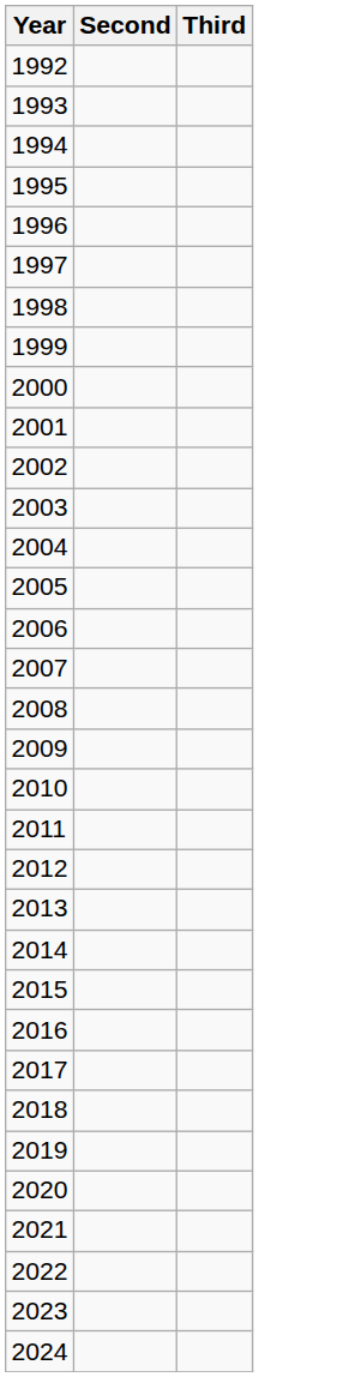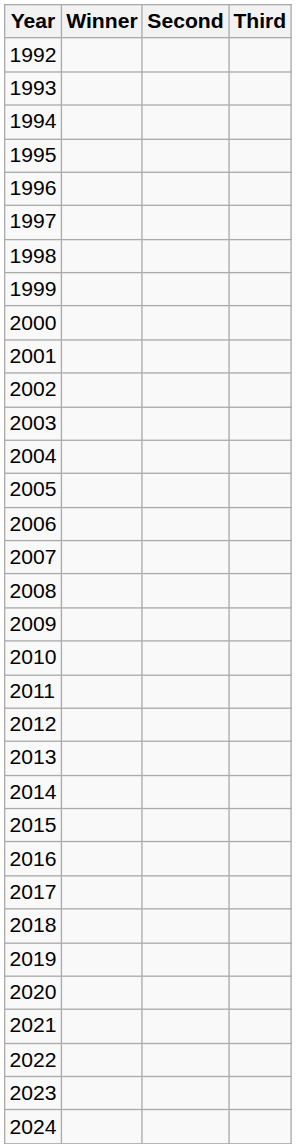+ column: Winner
